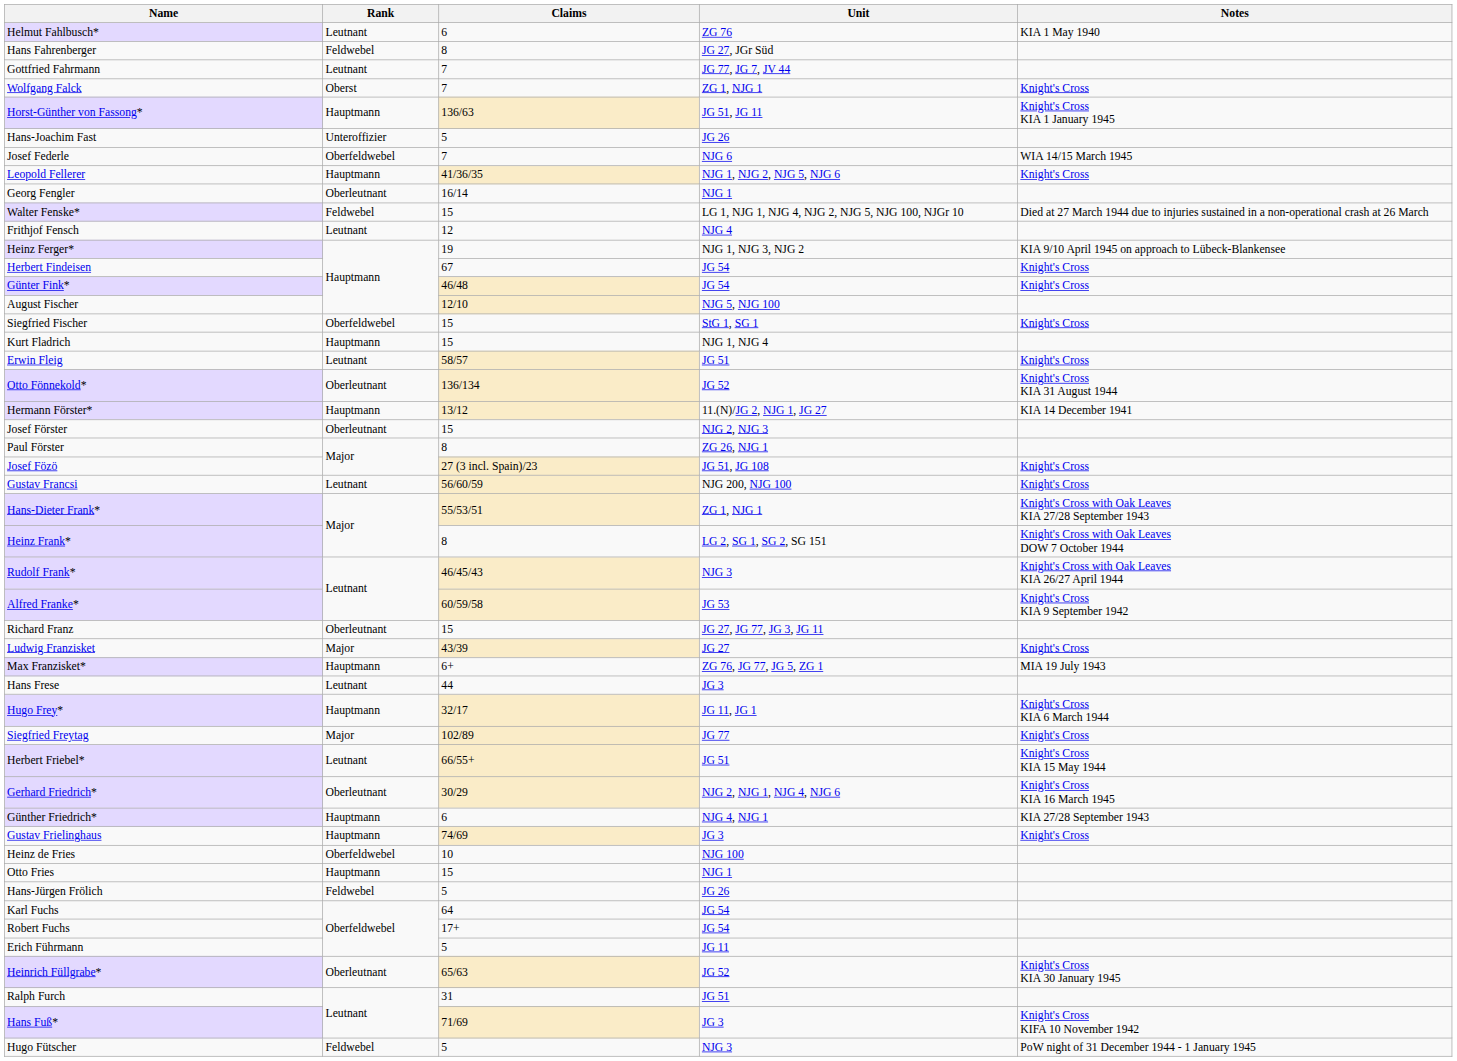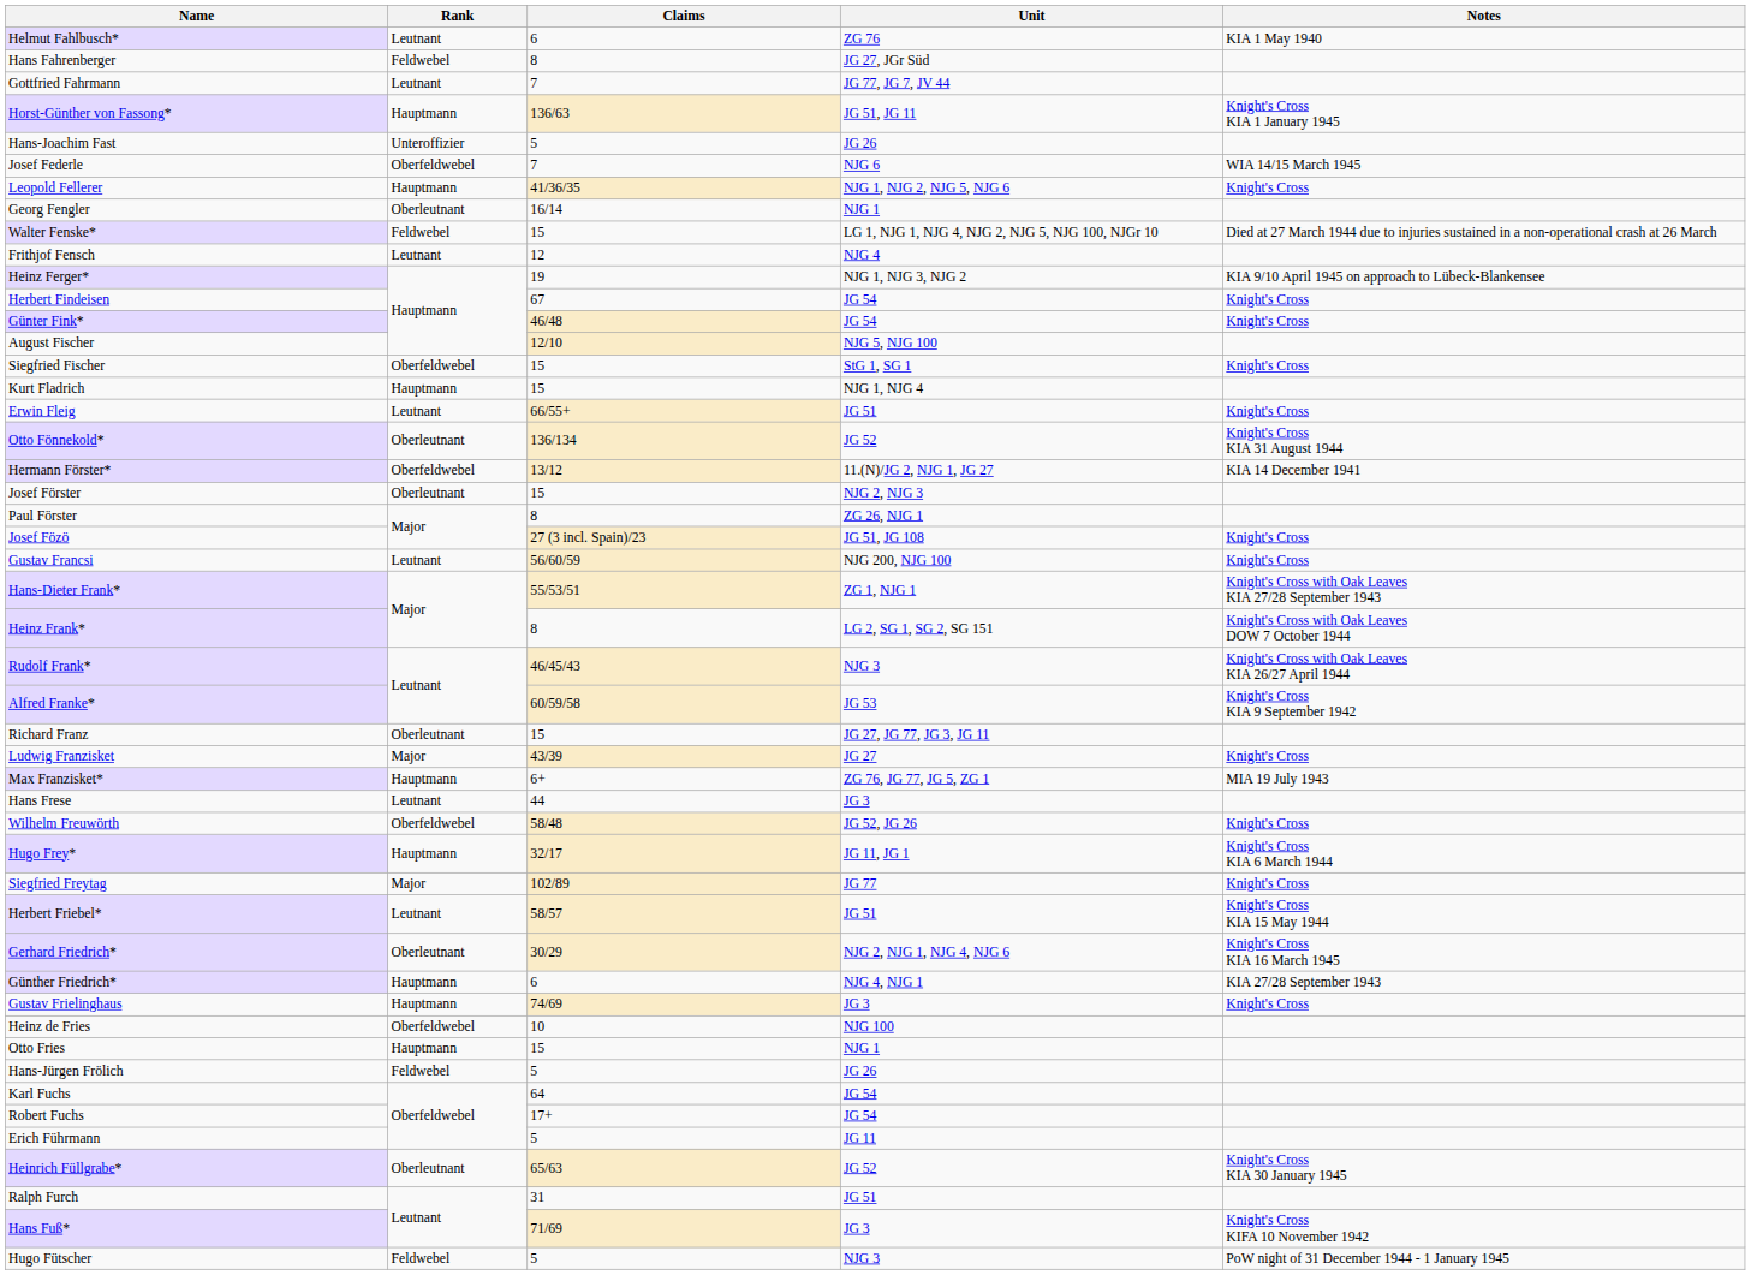- row: Wolfgang Falck | Oberst | 7 | ZG 1, NJG 1 | Knight's Cross
Erwin Fleig | Claims: 58/57 -> 66/55+
Hermann Förster* | Rank: Hauptmann -> Oberfeldwebel
+ row: Wilhelm Freuwörth | Oberfeldwebel | 58/48 | JG 52, JG 26 | Knight's Cross
Herbert Friebel* | Claims: 66/55+ -> 58/57
